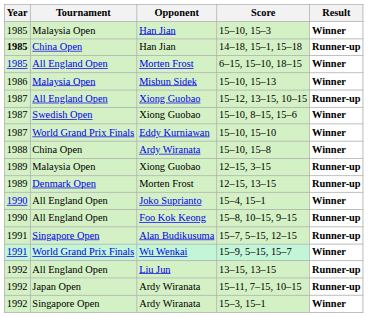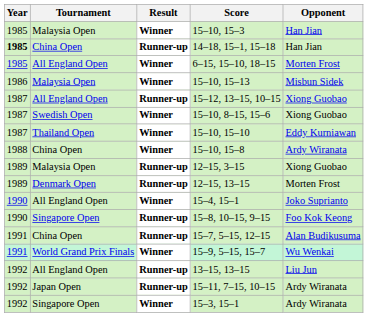columns swapped: Opponent <-> Result
15–10, 15–10 | Tournament: World Grand Prix Finals -> Thailand Open
15–8, 10–15, 9–15 | Tournament: All England Open -> Singapore Open
15–7, 5–15, 12–15 | Tournament: Singapore Open -> China Open
